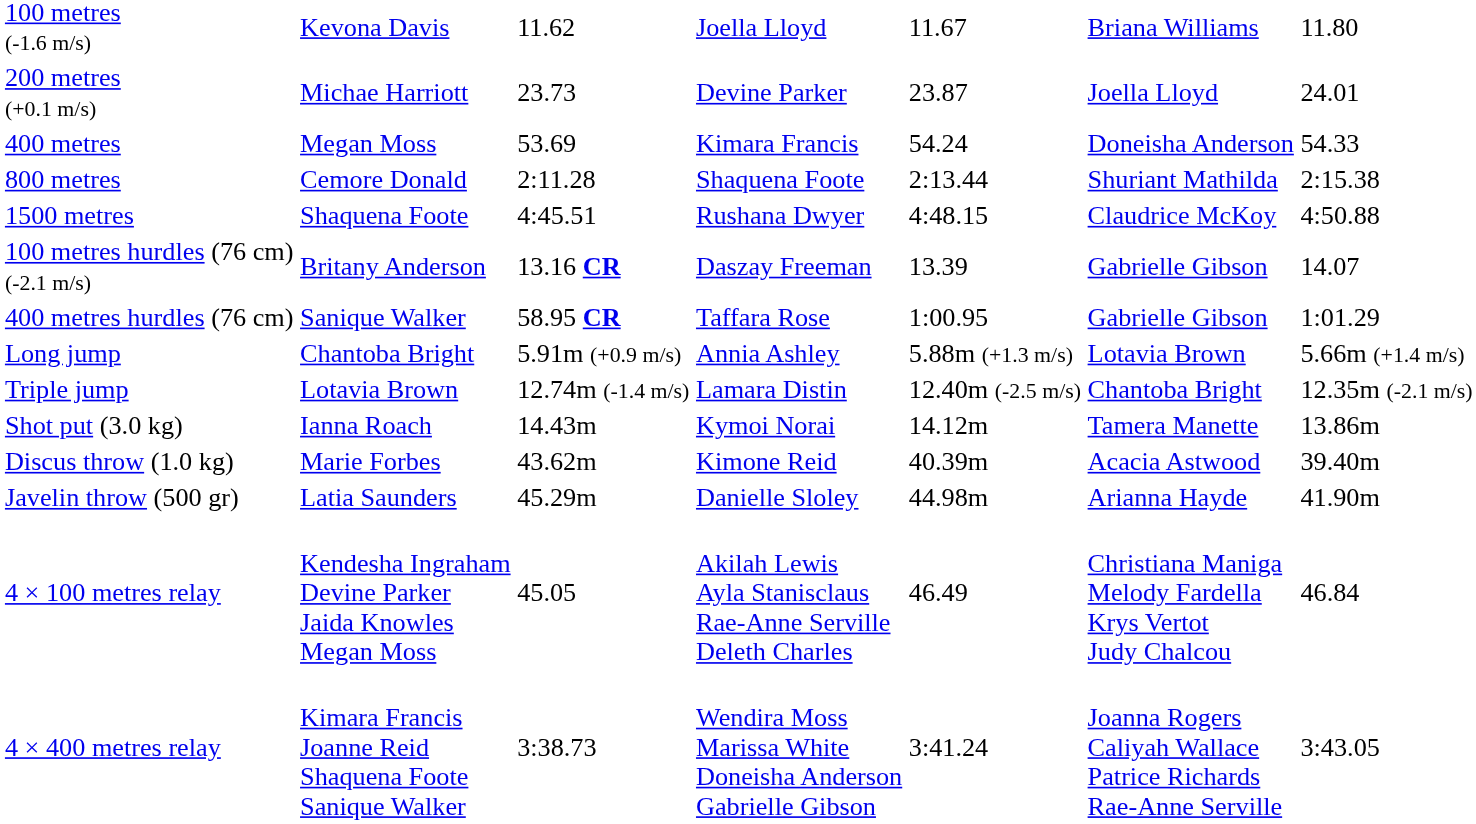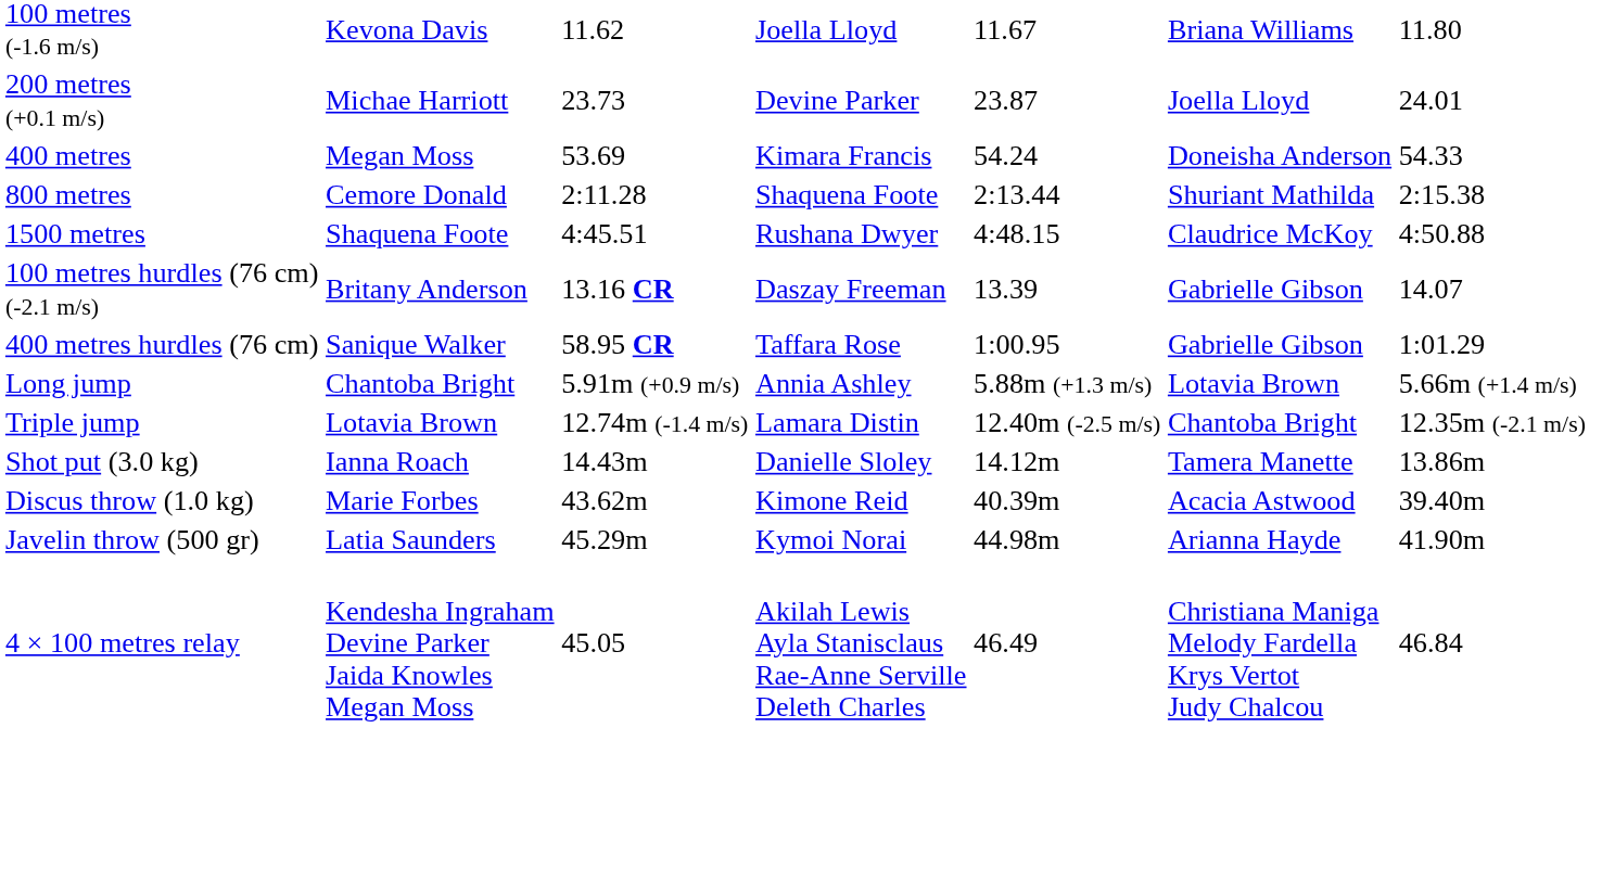Shot put (3.0 kg) | column 4: Kymoi Norai -> Danielle Sloley
Javelin throw (500 gr) | column 4: Danielle Sloley -> Kymoi Norai
- row: 4 × 400 metres relay | Kimara Francis Joanne Reid Shaquena Foote Sanique Walker | 3:38.73 | Wendira Moss Marissa White Doneisha Anderson Gabrielle Gibson | 3:41.24 | Joanna Rogers Caliyah Wallace Patrice Richards Rae-Anne Serville | 3:43.05
